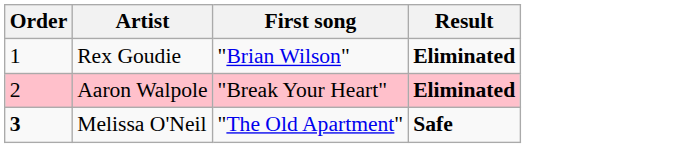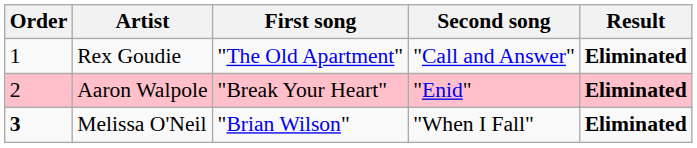+ column: Second song | "Call and Answer" | "Enid" | "When I Fall"
Rex Goudie | First song: "Brian Wilson" -> "The Old Apartment"
Melissa O'Neil | First song: "The Old Apartment" -> "Brian Wilson"
Melissa O'Neil | Result: Safe -> Eliminated
